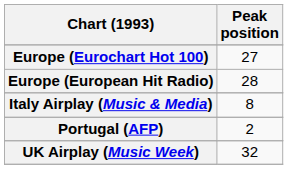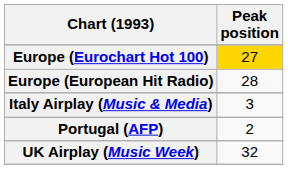Europe (Eurochart Hot 100) | Peak position: no background -> gold background
Italy Airplay (Music & Media) | Peak position: 8 -> 3
